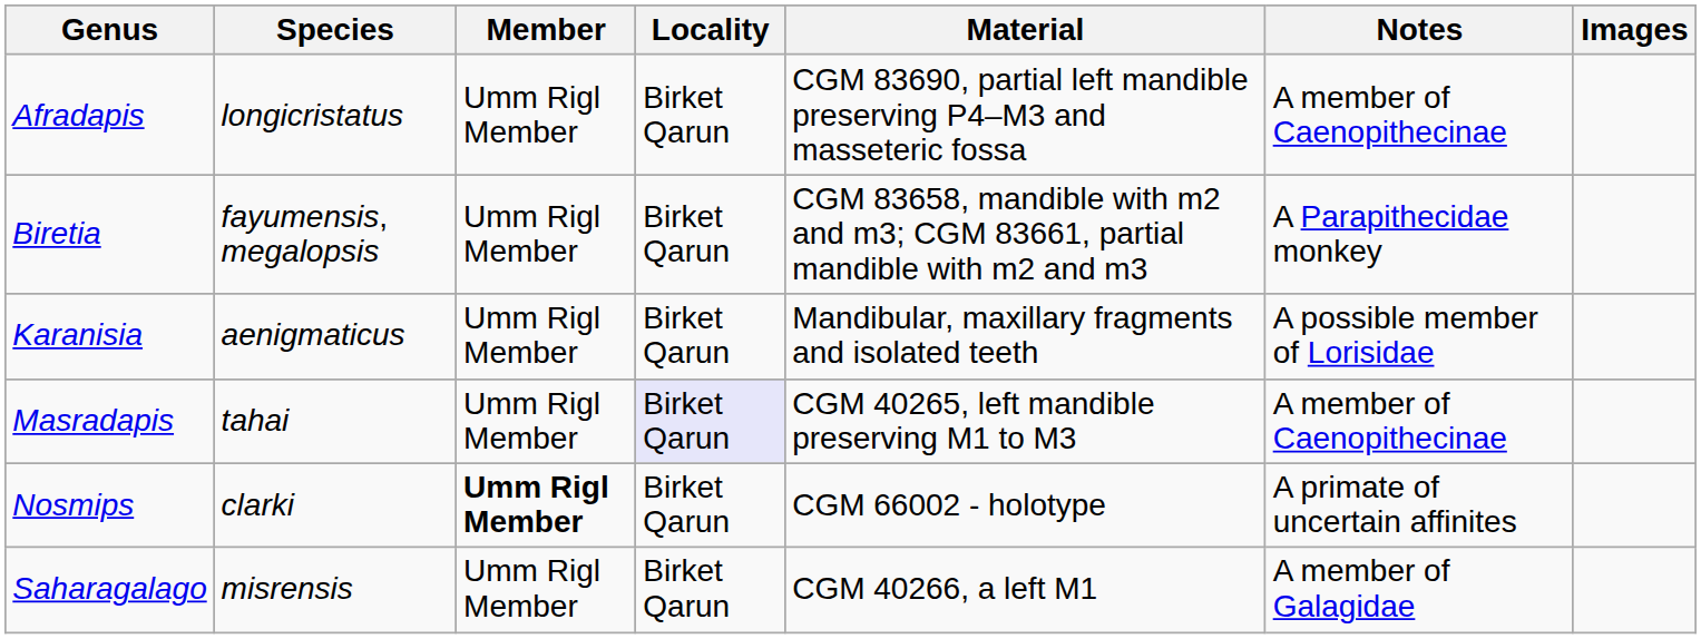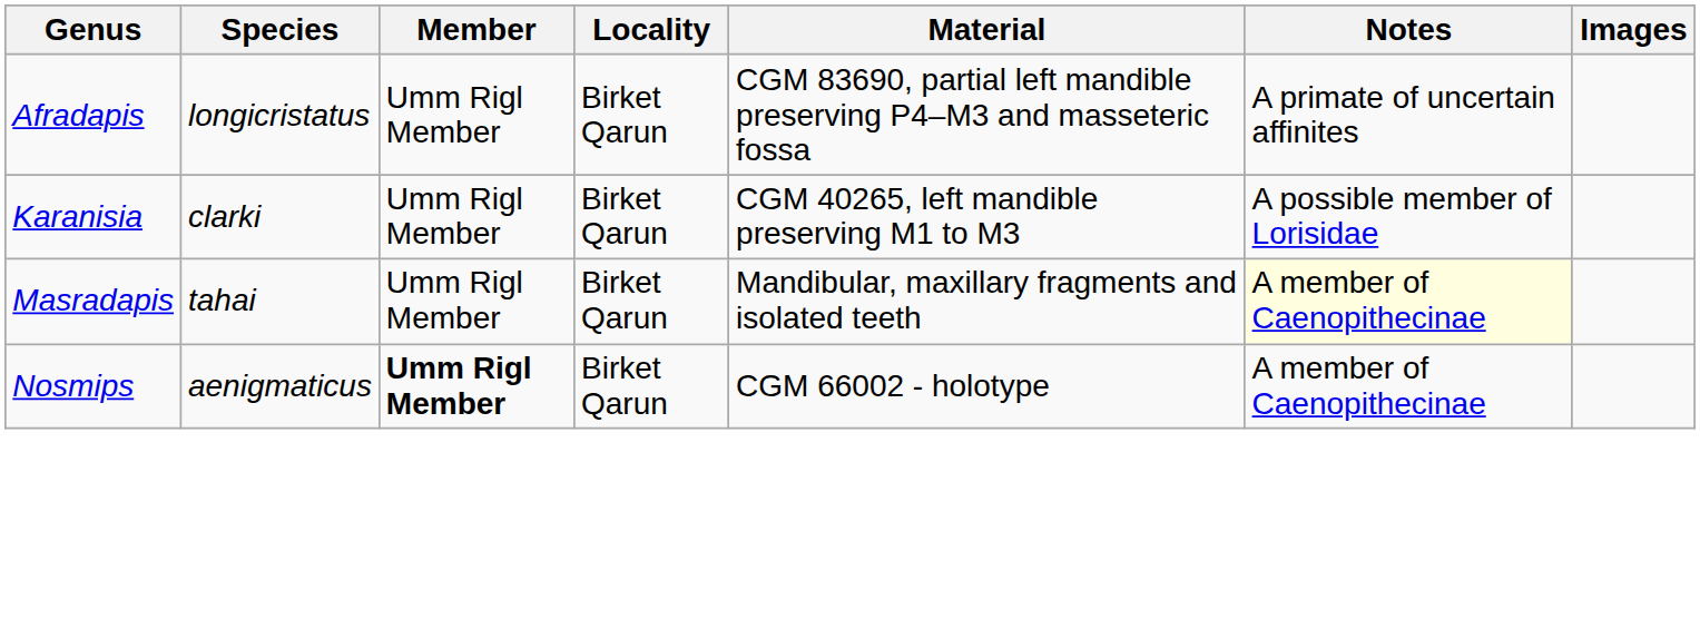Afradapis | Notes: A member of Caenopithecinae -> A primate of uncertain affinites
- row: Biretia | fayumensis, megalopsis | Umm Rigl Member | Birket Qarun | CGM 83658, mandible with m2 and m3; CGM 83661, partial mandible with m2 and m3 | A Parapithecidae monkey
Karanisia | Species: aenigmaticus -> clarki
Karanisia | Material: Mandibular, maxillary fragments and isolated teeth -> CGM 40265, left mandible preserving M1 to M3
Masradapis | Locality: lavender background -> no background
Masradapis | Material: CGM 40265, left mandible preserving M1 to M3 -> Mandibular, maxillary fragments and isolated teeth
Masradapis | Notes: no background -> lightyellow background
Nosmips | Species: clarki -> aenigmaticus
Nosmips | Notes: A primate of uncertain affinites -> A member of Caenopithecinae
- row: Saharagalago | misrensis | Umm Rigl Member | Birket Qarun | CGM 40266, a left M1 | A member of Galagidae
